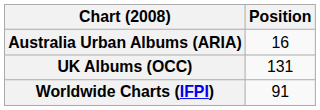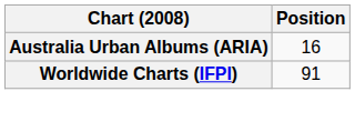- row: UK Albums (OCC) | 131
